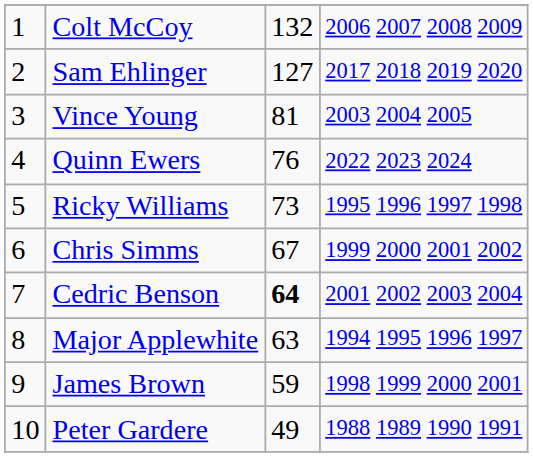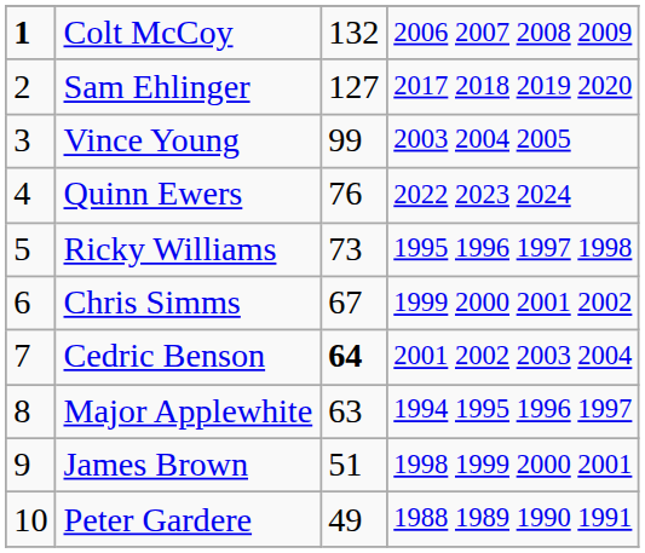Colt McCoy | column 1: normal -> bold
Vince Young | column 3: 81 -> 99
James Brown | column 3: 59 -> 51
